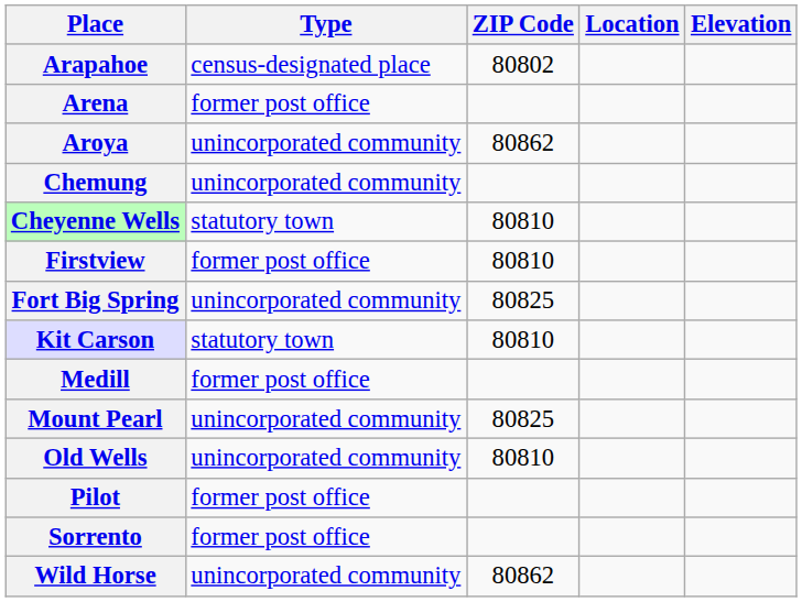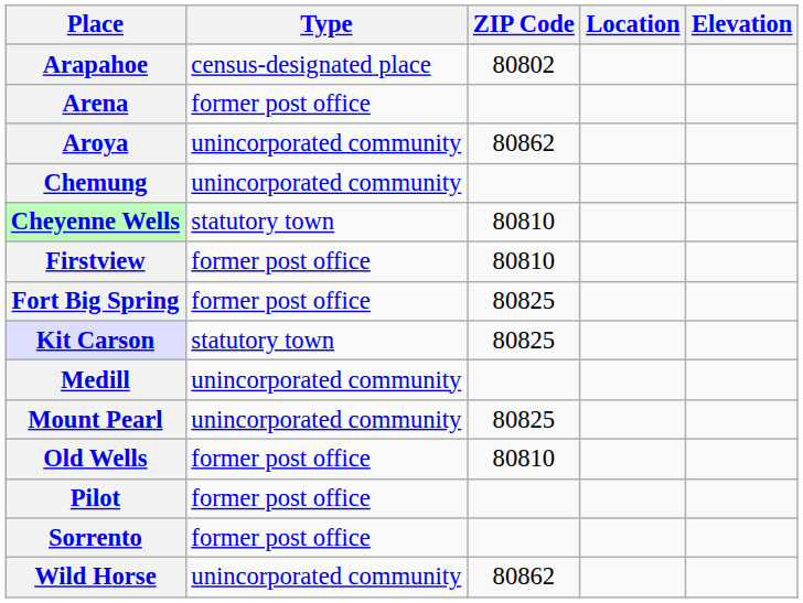Fort Big Spring | Type: unincorporated community -> former post office
Kit Carson | ZIP Code: 80810 -> 80825
Medill | Type: former post office -> unincorporated community
Old Wells | Type: unincorporated community -> former post office
